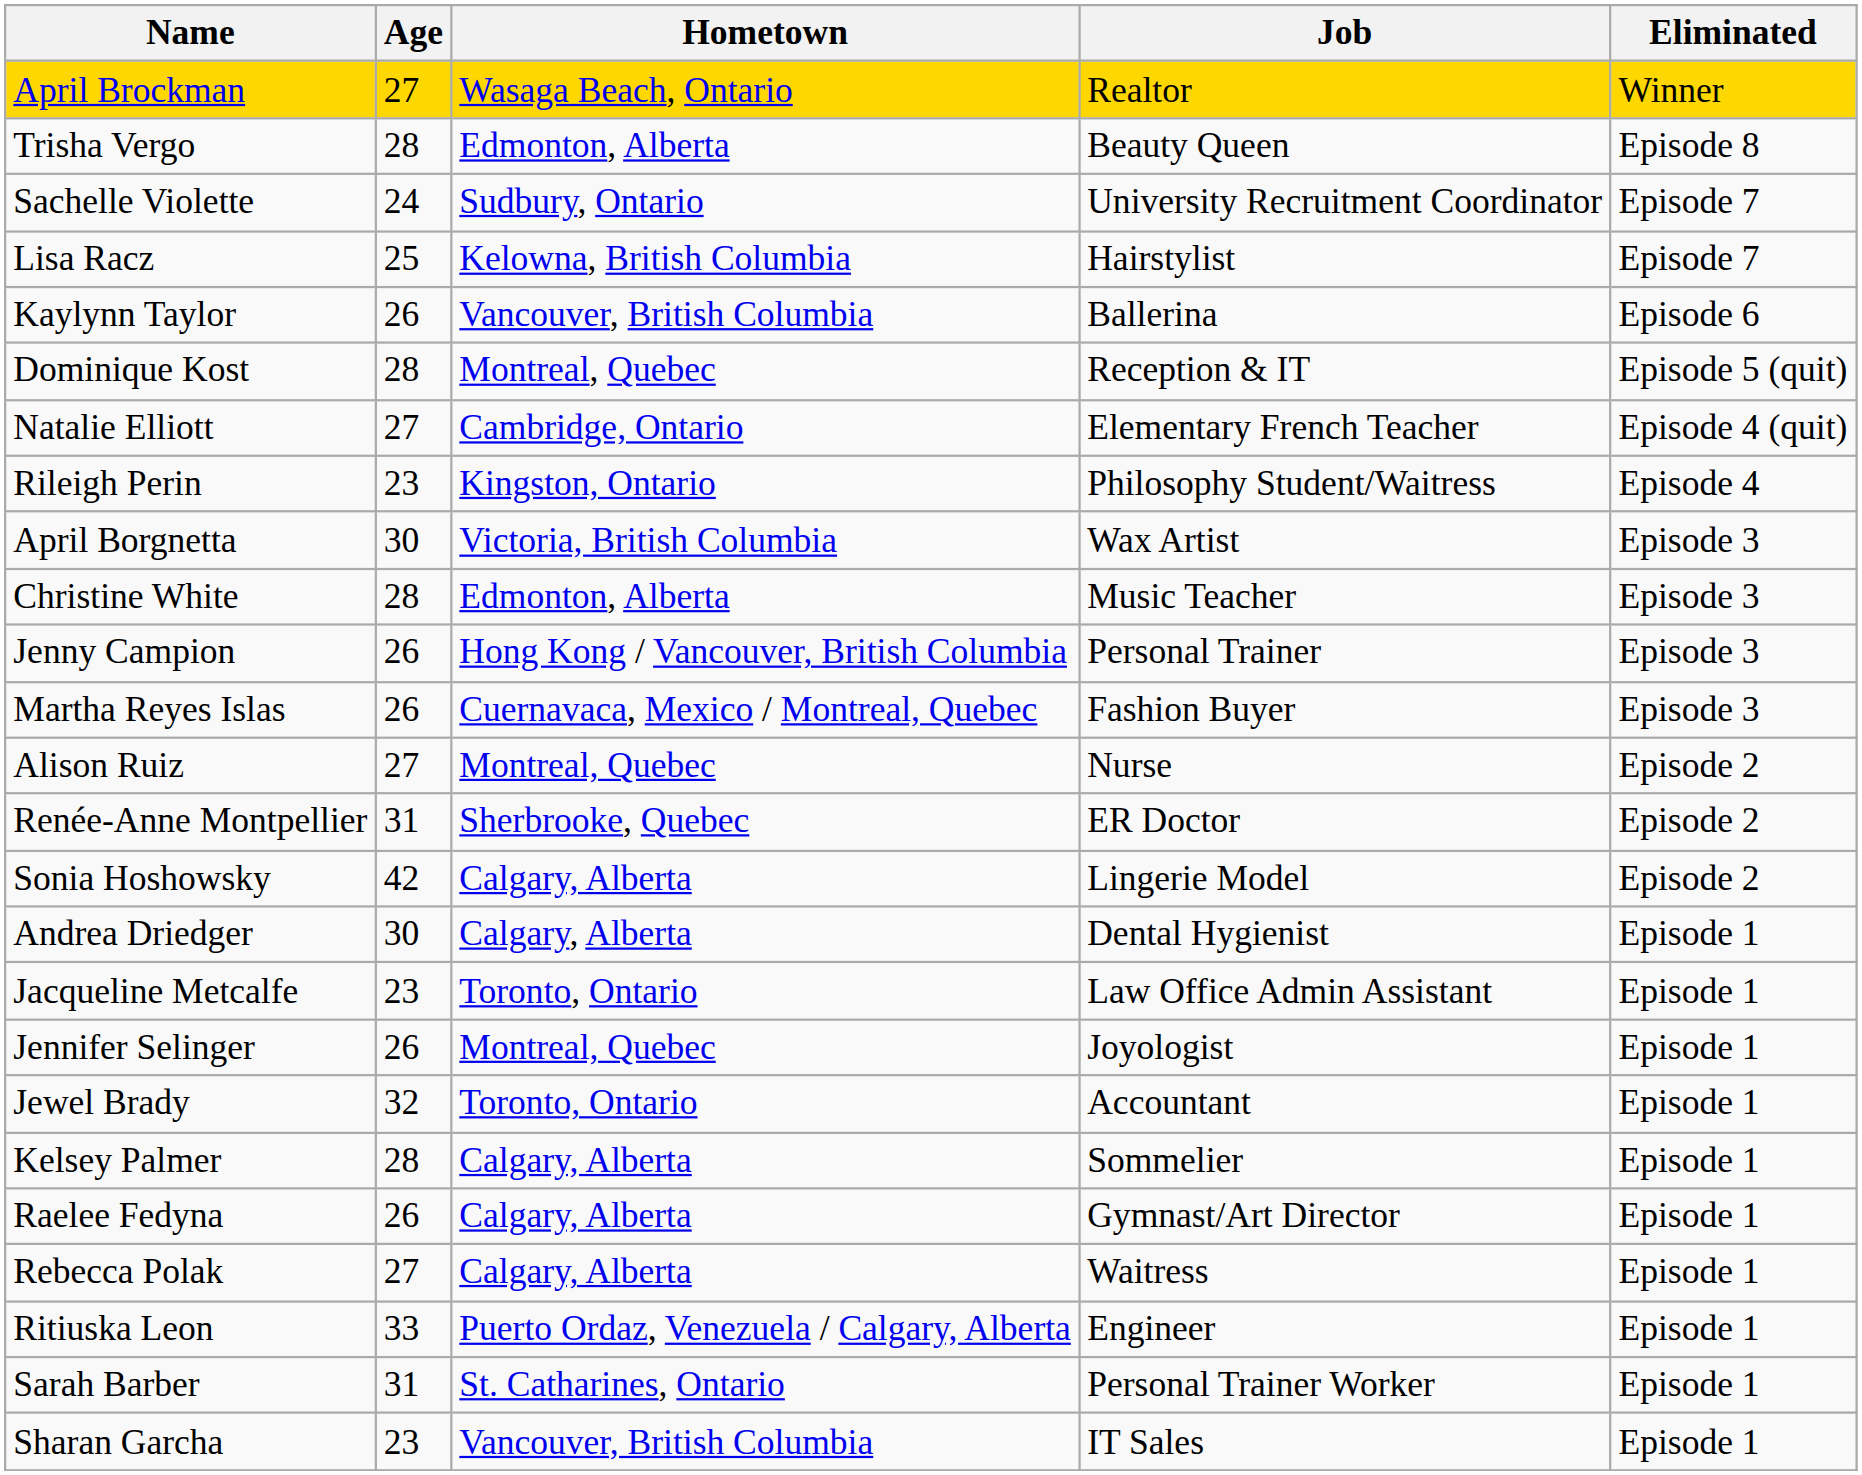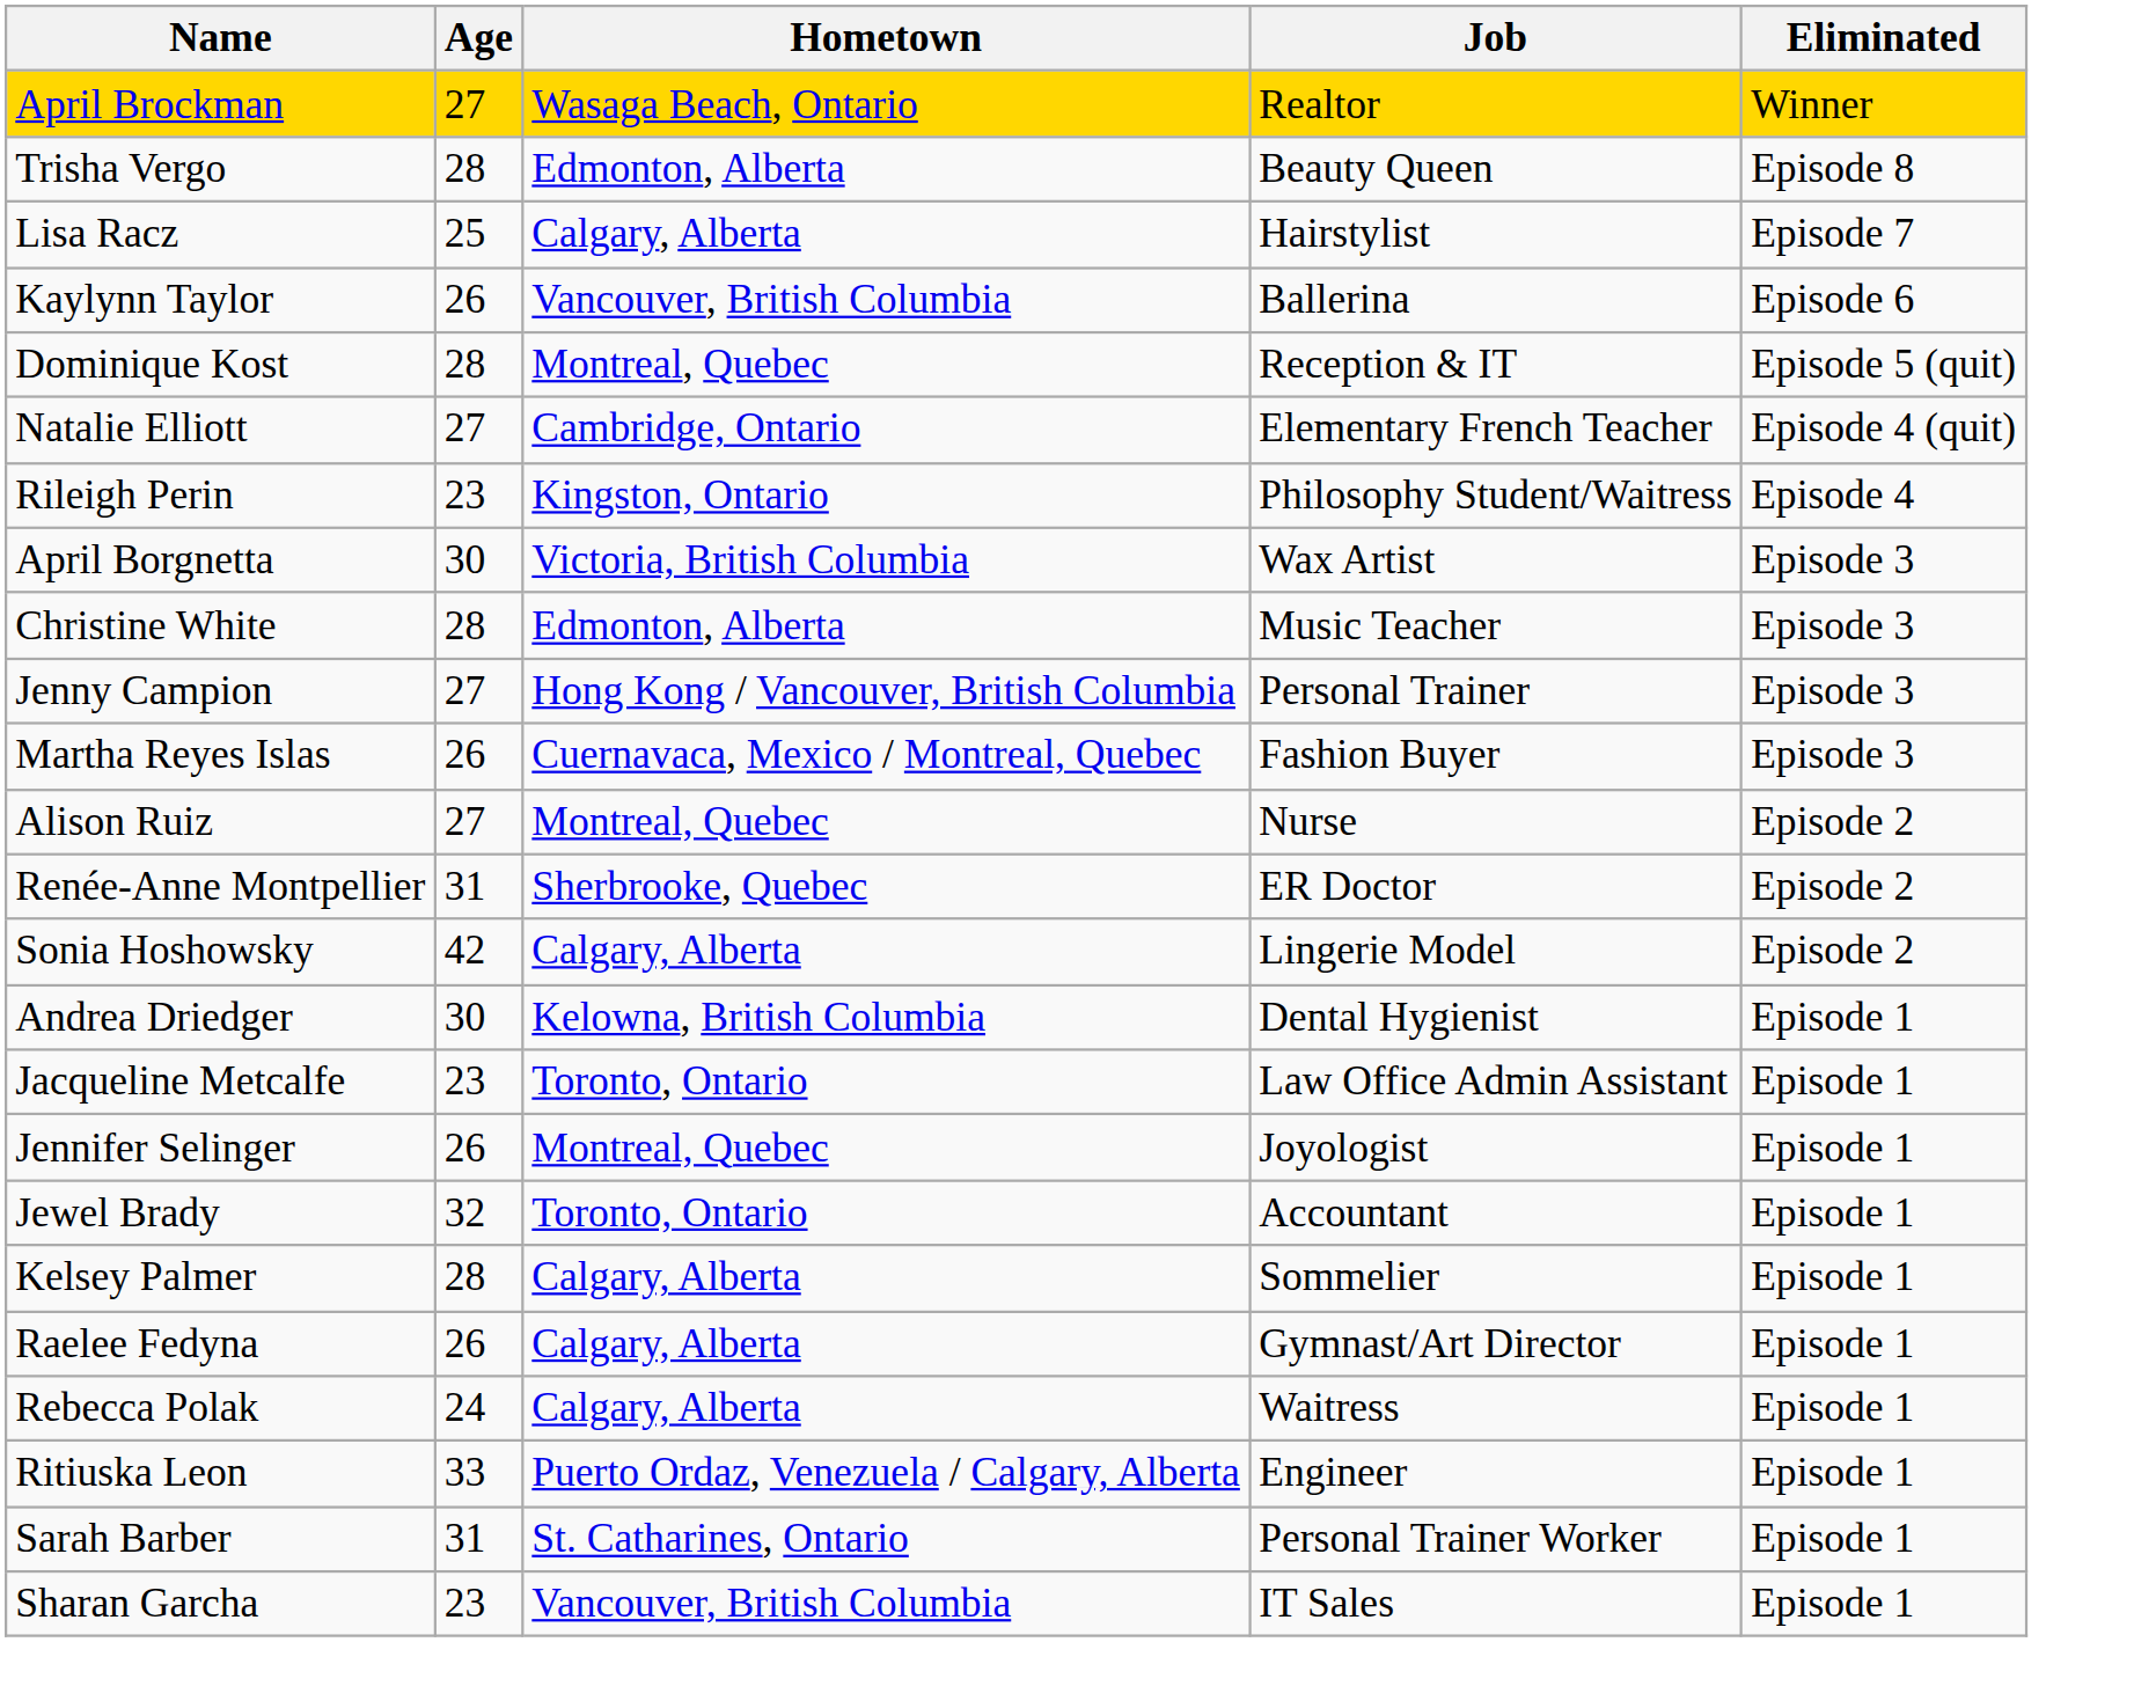- row: Sachelle Violette | 24 | Sudbury, Ontario | University Recruitment Coordinator | Episode 7
Lisa Racz | Hometown: Kelowna, British Columbia -> Calgary, Alberta
Jenny Campion | Age: 26 -> 27
Andrea Driedger | Hometown: Calgary, Alberta -> Kelowna, British Columbia
Rebecca Polak | Age: 27 -> 24
